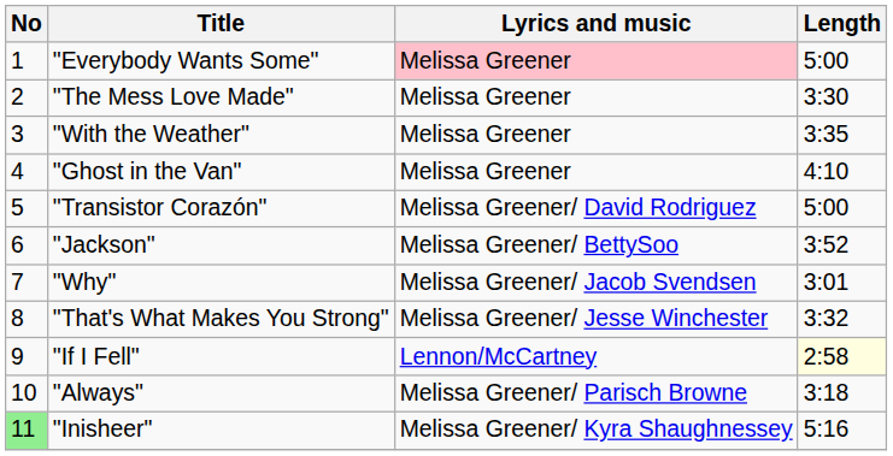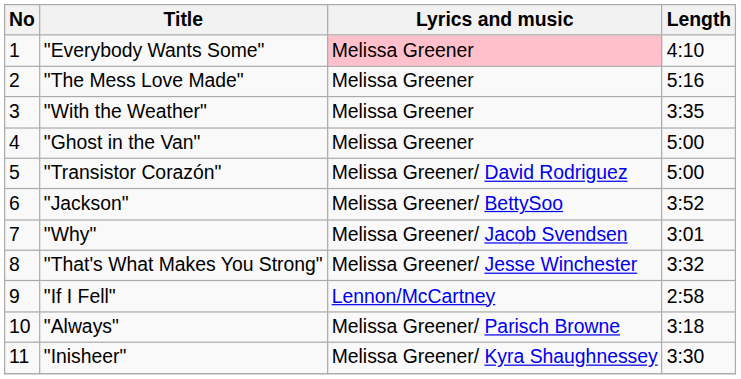"Everybody Wants Some" | Length: 5:00 -> 4:10
"The Mess Love Made" | Length: 3:30 -> 5:16
"Ghost in the Van" | Length: 4:10 -> 5:00
"If I Fell" | Length: lightyellow background -> no background
"Inisheer" | No: lightgreen background -> no background
"Inisheer" | Length: 5:16 -> 3:30
